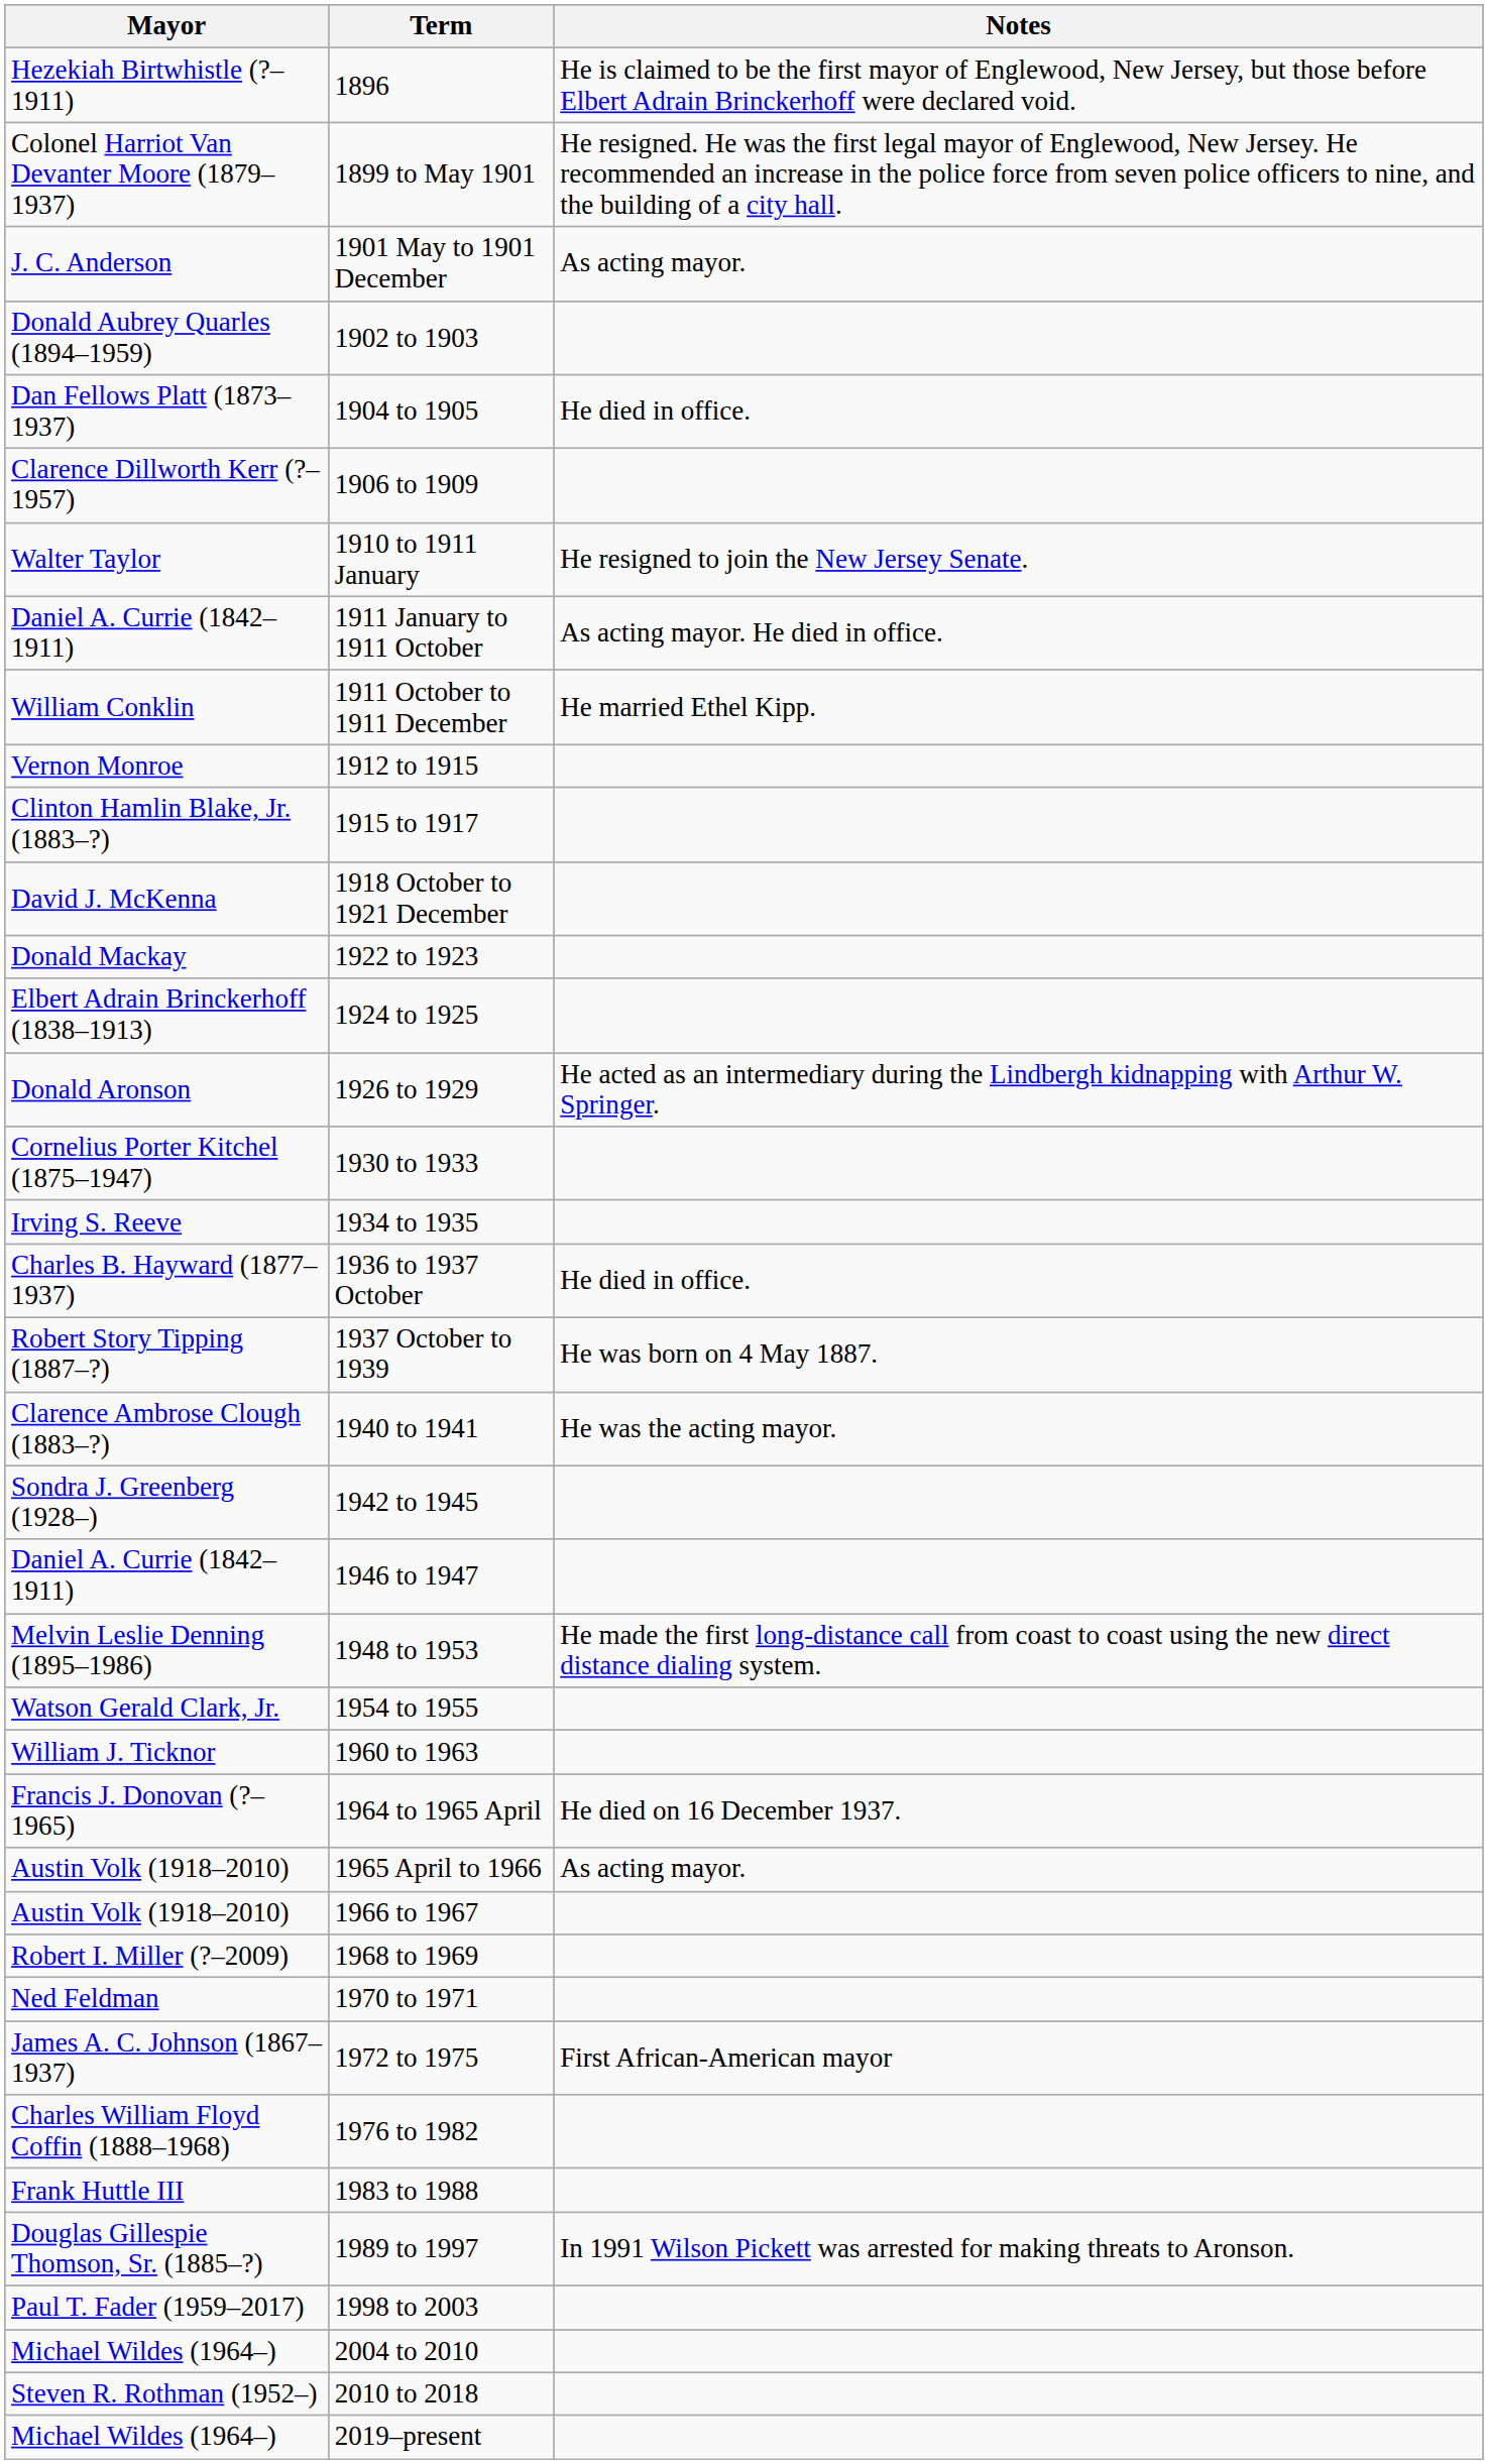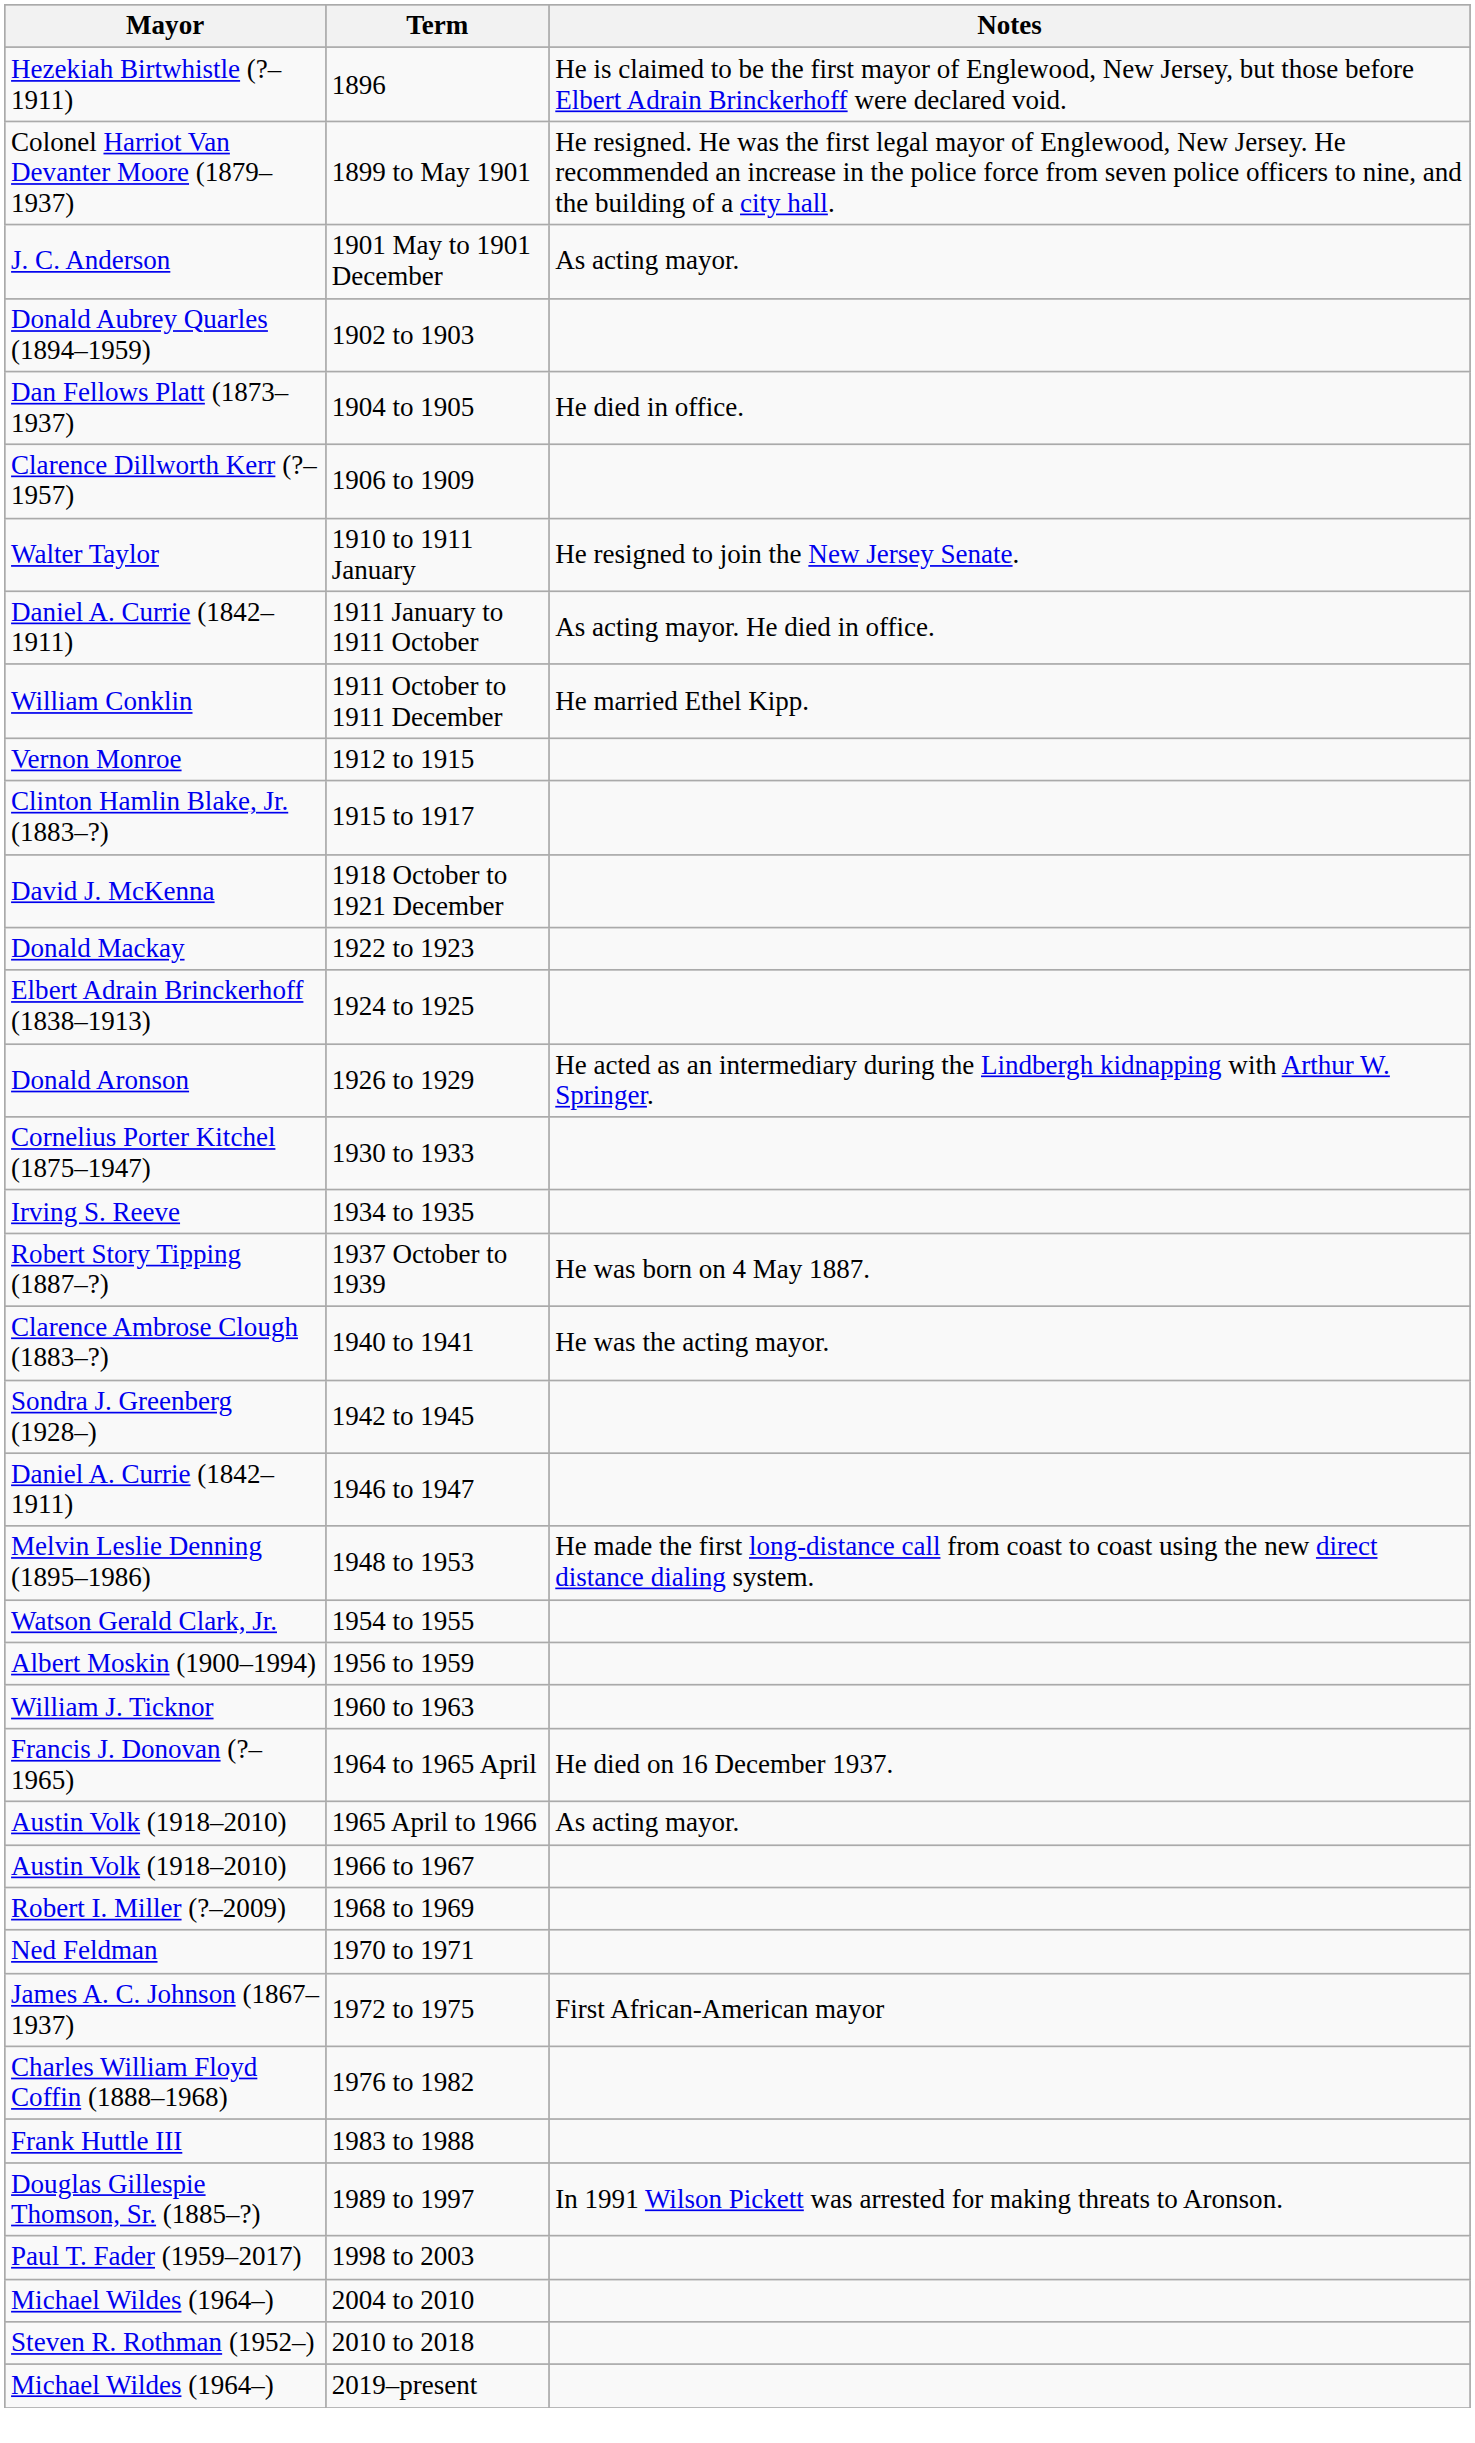- row: Charles B. Hayward (1877–1937) | 1936 to 1937 October | He died in office.
+ row: Albert Moskin (1900–1994) | 1956 to 1959
